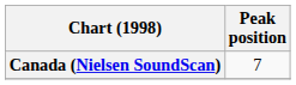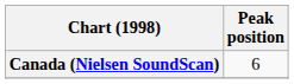Canada (Nielsen SoundScan) | Peak position: 7 -> 6
